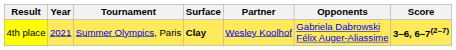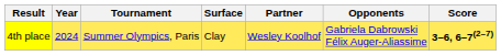4th place | Year: 2021 -> 2024
4th place | Surface: bold -> normal
